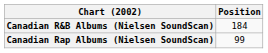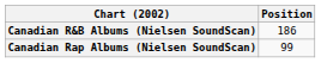Canadian R&B Albums (Nielsen SoundScan) | Position: 184 -> 186
